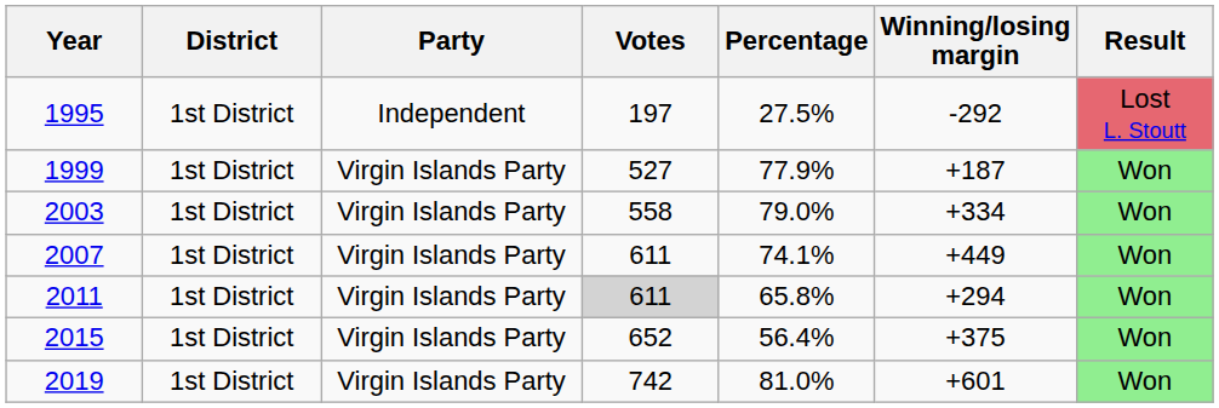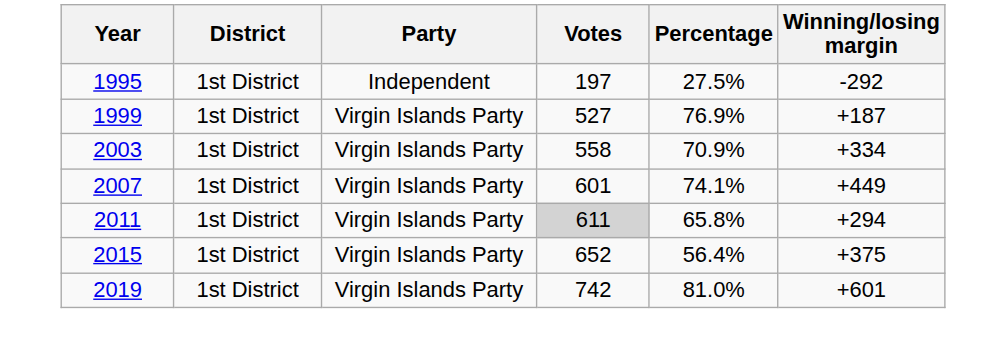- column: Result | Lost L. Stoutt | Won | Won | Won | Won | Won | Won
1999 | Percentage: 77.9% -> 76.9%
2003 | Percentage: 79.0% -> 70.9%
2007 | Votes: 611 -> 601
